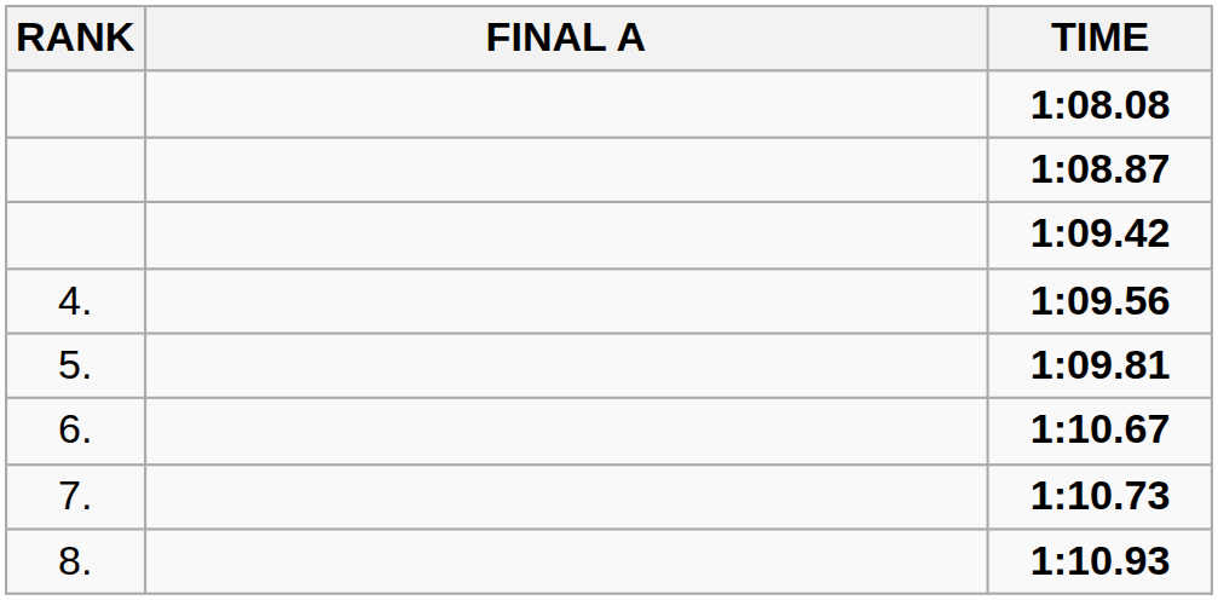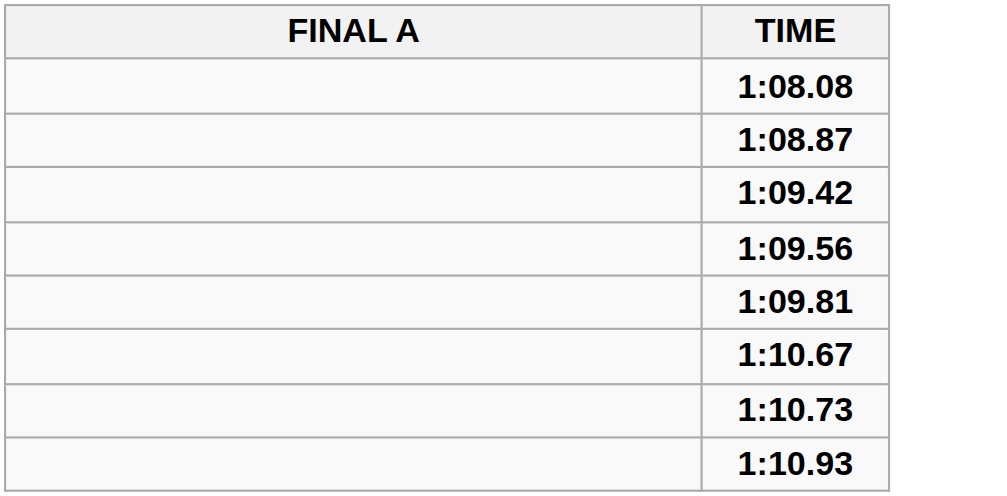- column: RANK | 4. | 5. | 6. | 7. | 8.
